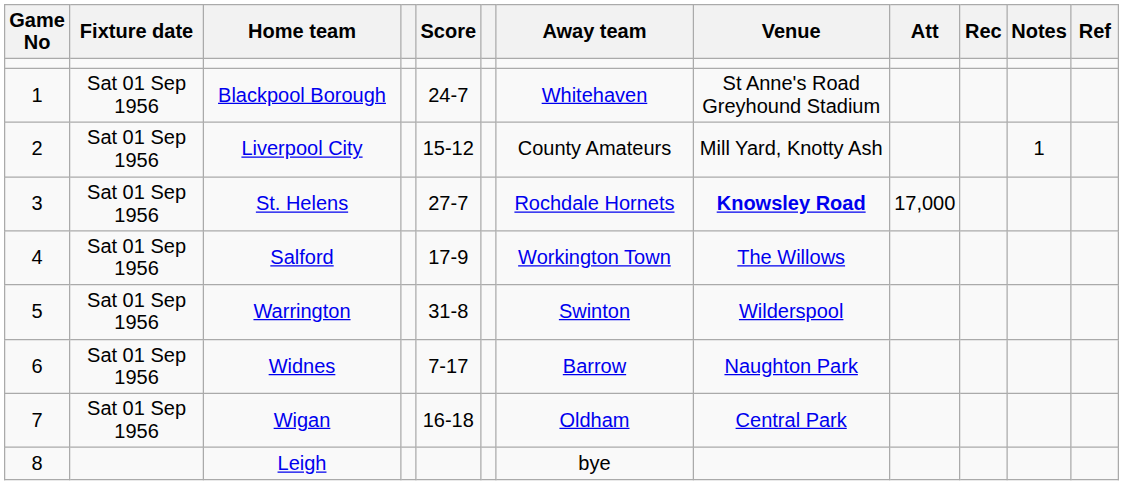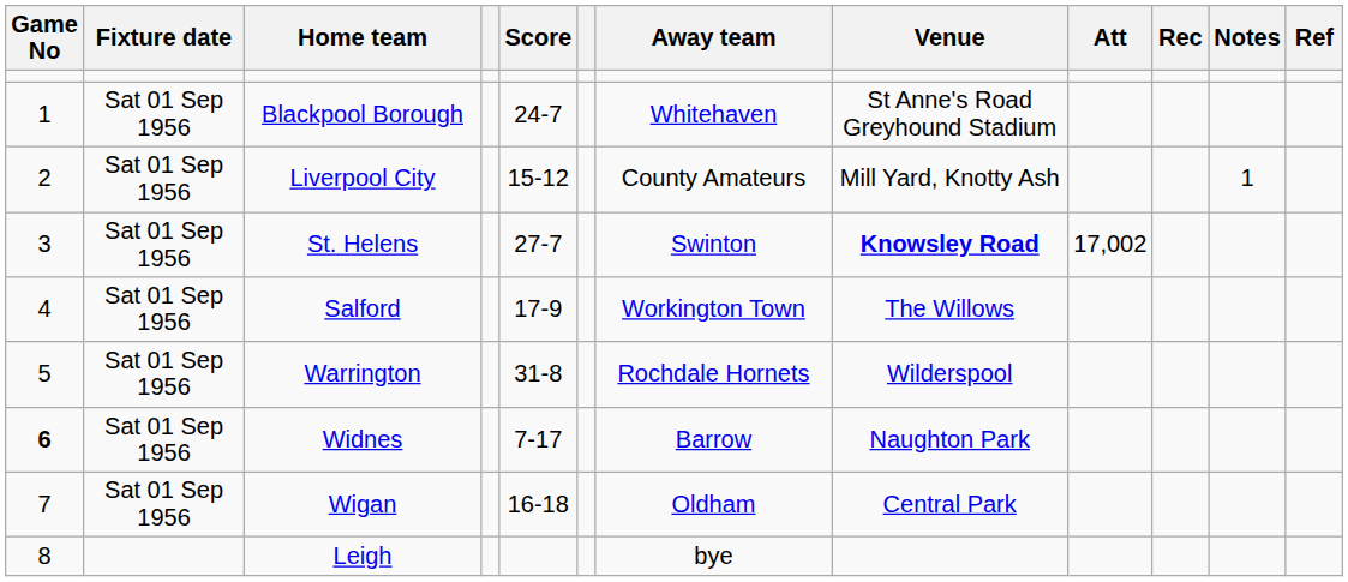St. Helens | Away team: Rochdale Hornets -> Swinton
St. Helens | Att: 17,000 -> 17,002
Warrington | Away team: Swinton -> Rochdale Hornets
Widnes | Game No: normal -> bold
